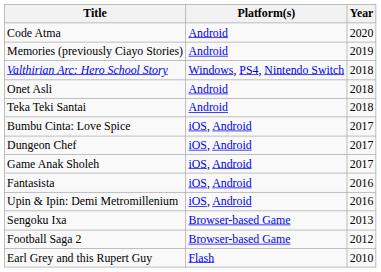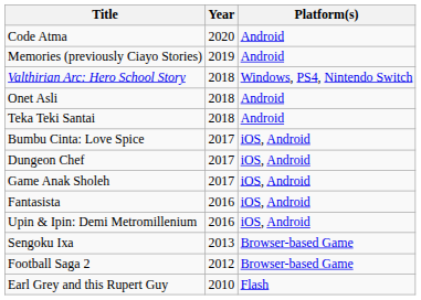columns swapped: Platform(s) <-> Year
